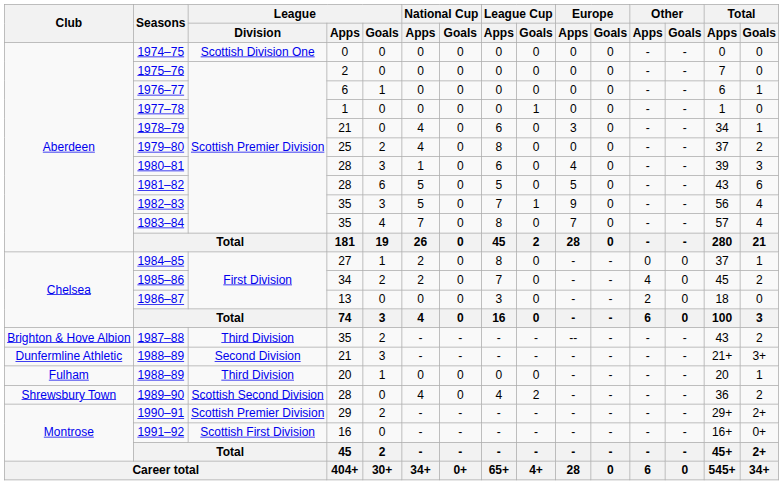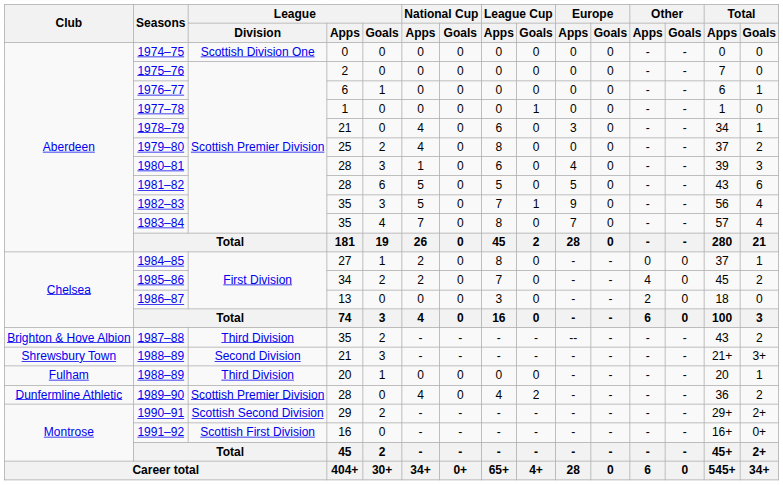1988–89 / 21 | Club: Dunfermline Athletic -> Shrewsbury Town
1989–90 | Club: Shrewsbury Town -> Dunfermline Athletic
1989–90 | League / Division: Scottish Second Division -> Scottish Premier Division
1990–91 | League / Division: Scottish Premier Division -> Scottish Second Division
